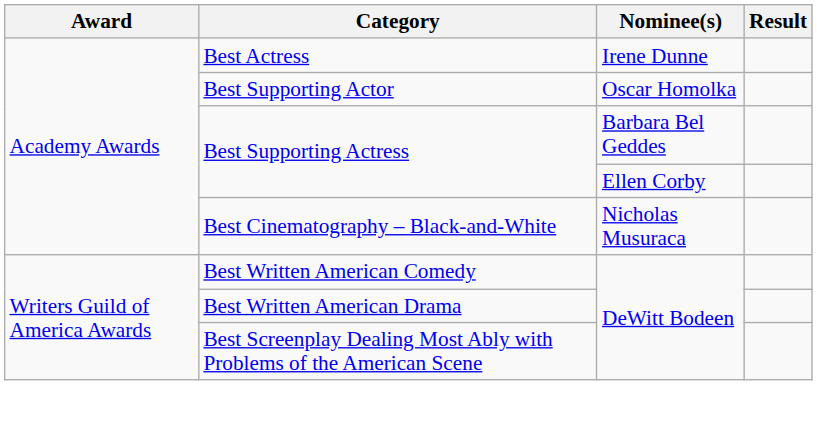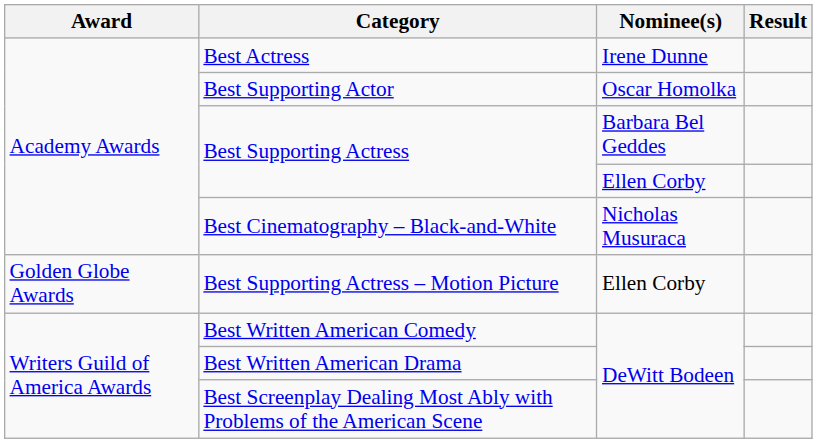+ row: Golden Globe Awards | Best Supporting Actress – Motion Picture | Ellen Corby
